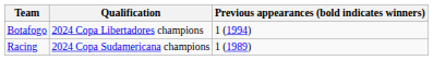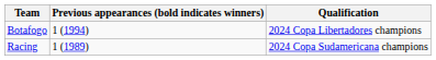columns swapped: Qualification <-> Previous appearances (bold indicates winners)
